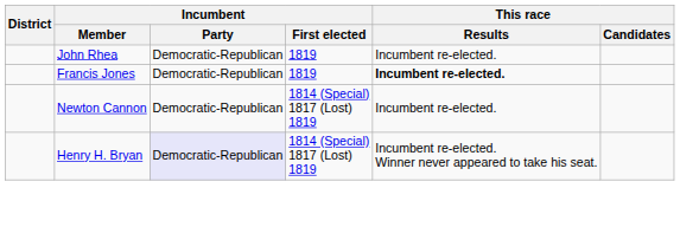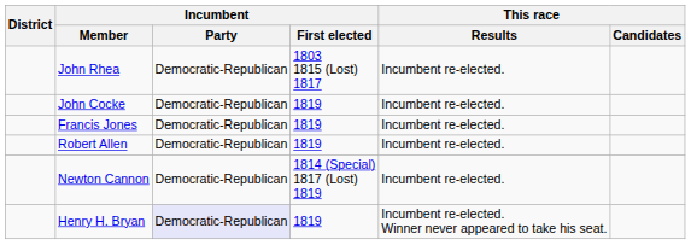John Rhea | Incumbent / First elected: 1819 -> 1803 1815 (Lost) 1817
+ row: John Cocke | Democratic-Republican | 1819 | Incumbent re-elected.
Francis Jones | This race / Results: bold -> normal
+ row: Robert Allen | Democratic-Republican | 1819 | Incumbent re-elected.
Henry H. Bryan | Incumbent / First elected: 1814 (Special) 1817 (Lost) 1819 -> 1819
